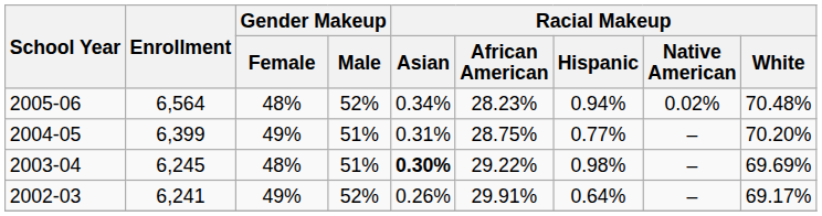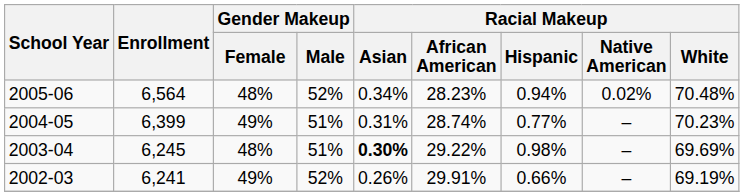2004-05 | Racial Makeup / African American: 28.75% -> 28.74%
2004-05 | Racial Makeup / White: 70.20% -> 70.23%
2002-03 | Racial Makeup / Hispanic: 0.64% -> 0.66%
2002-03 | Racial Makeup / White: 69.17% -> 69.19%
